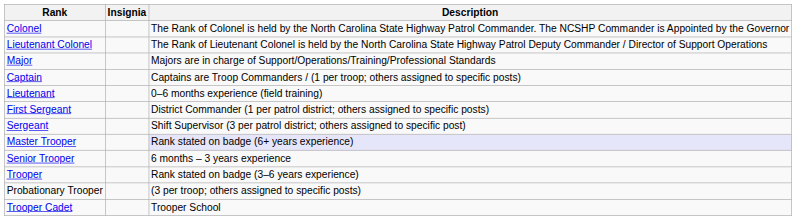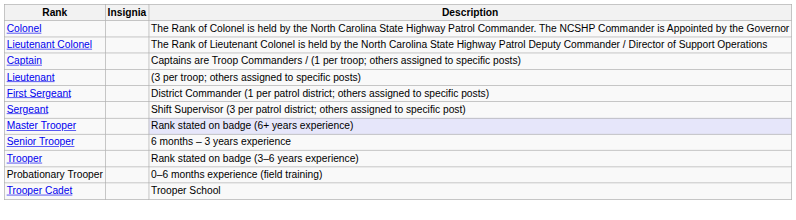- row: Major | Majors are in charge of Support/Operations/Training/Professional Standards
Lieutenant | Description: 0–6 months experience (field training) -> (3 per troop; others assigned to specific posts)
Probationary Trooper | Description: (3 per troop; others assigned to specific posts) -> 0–6 months experience (field training)
